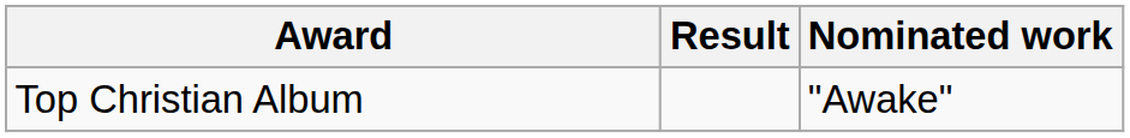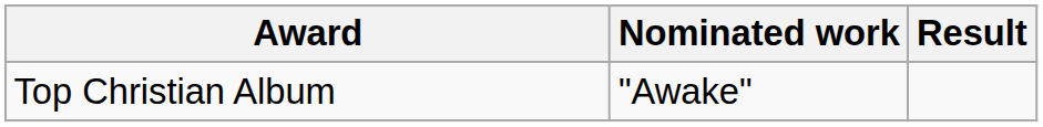columns swapped: Nominated work <-> Result
